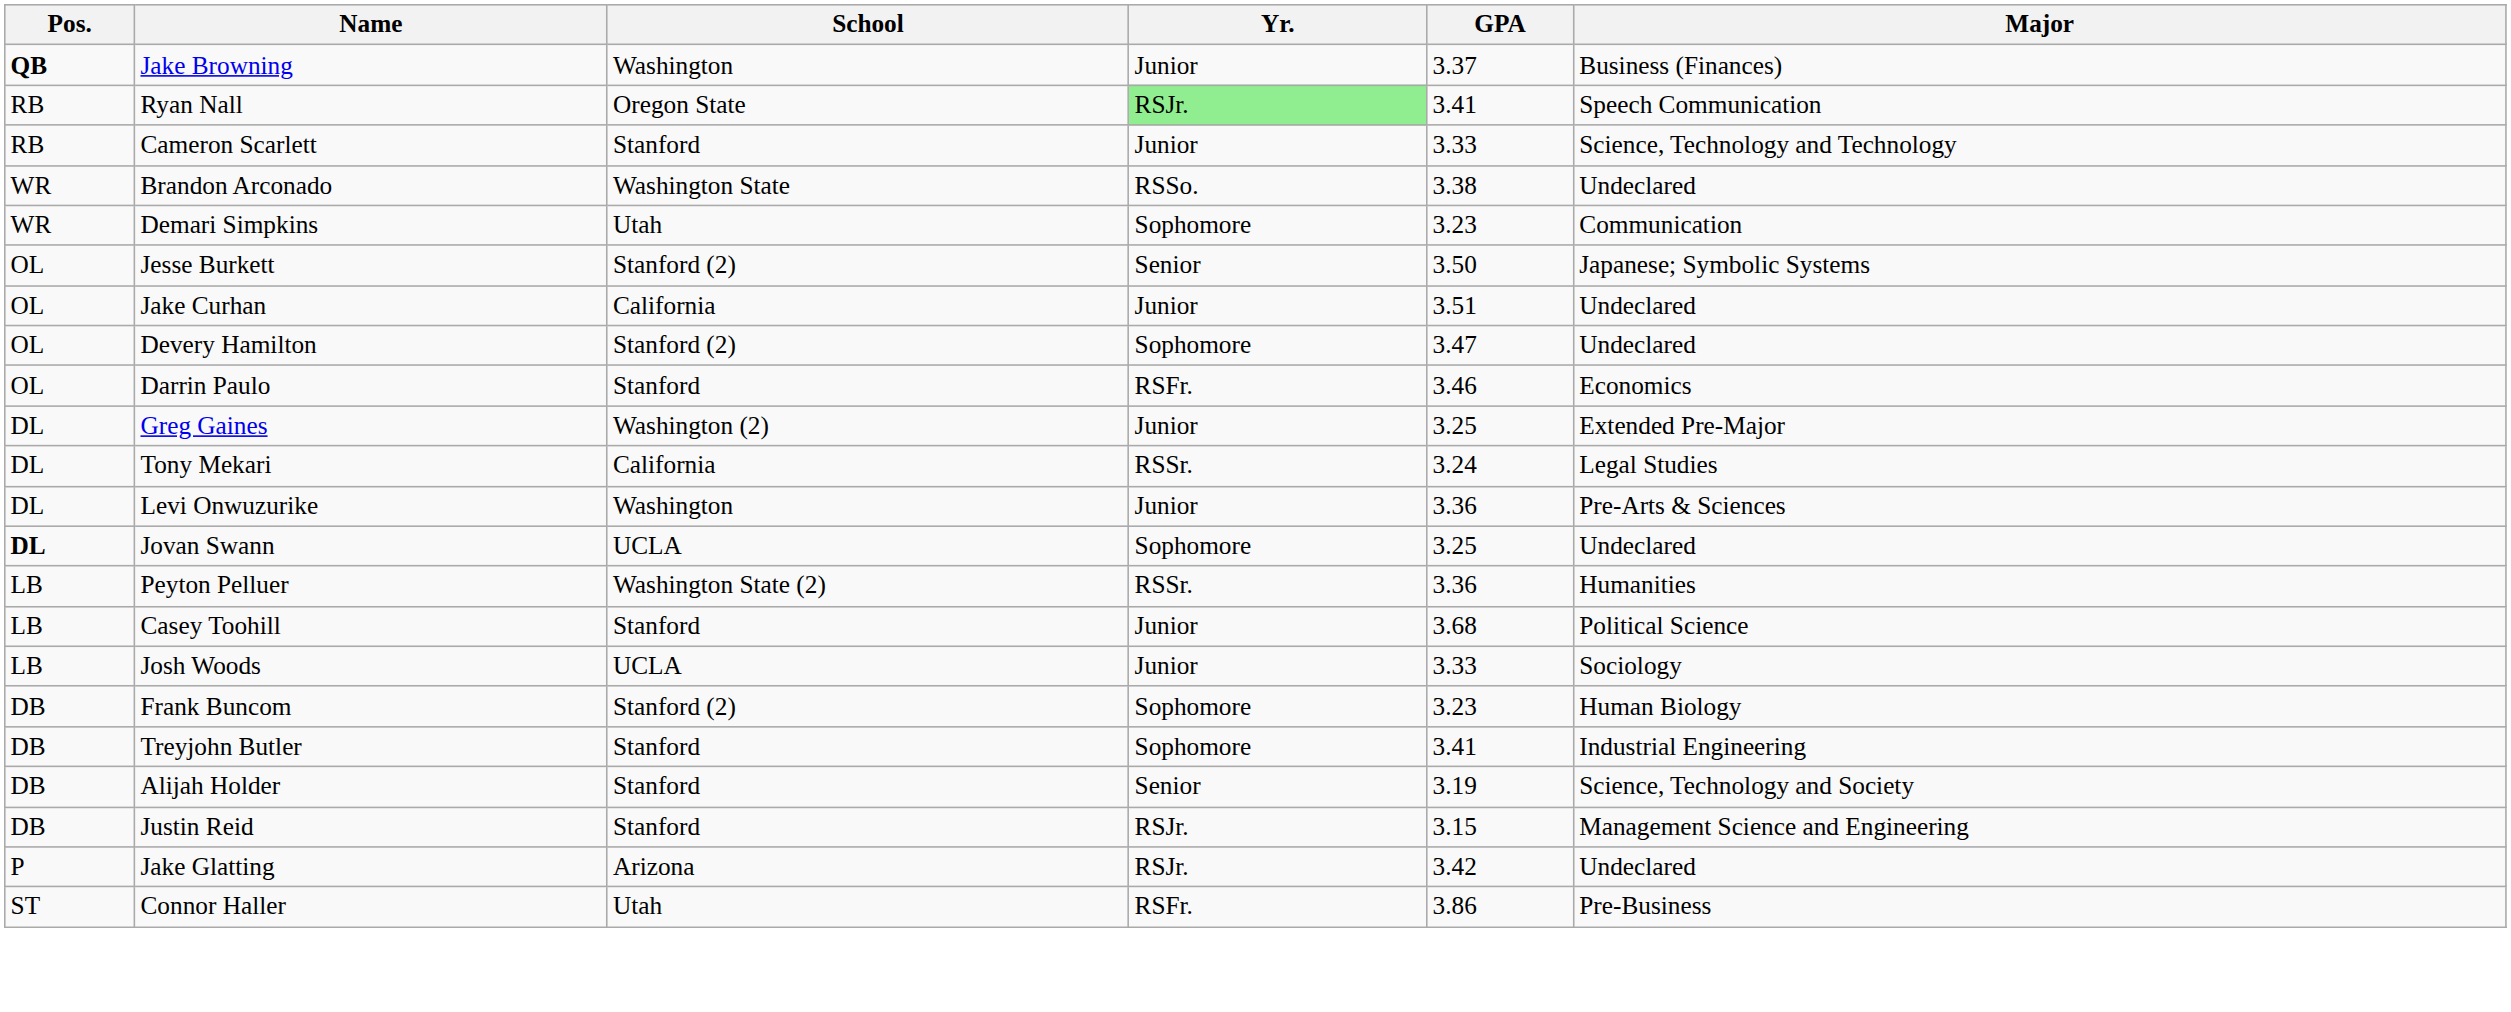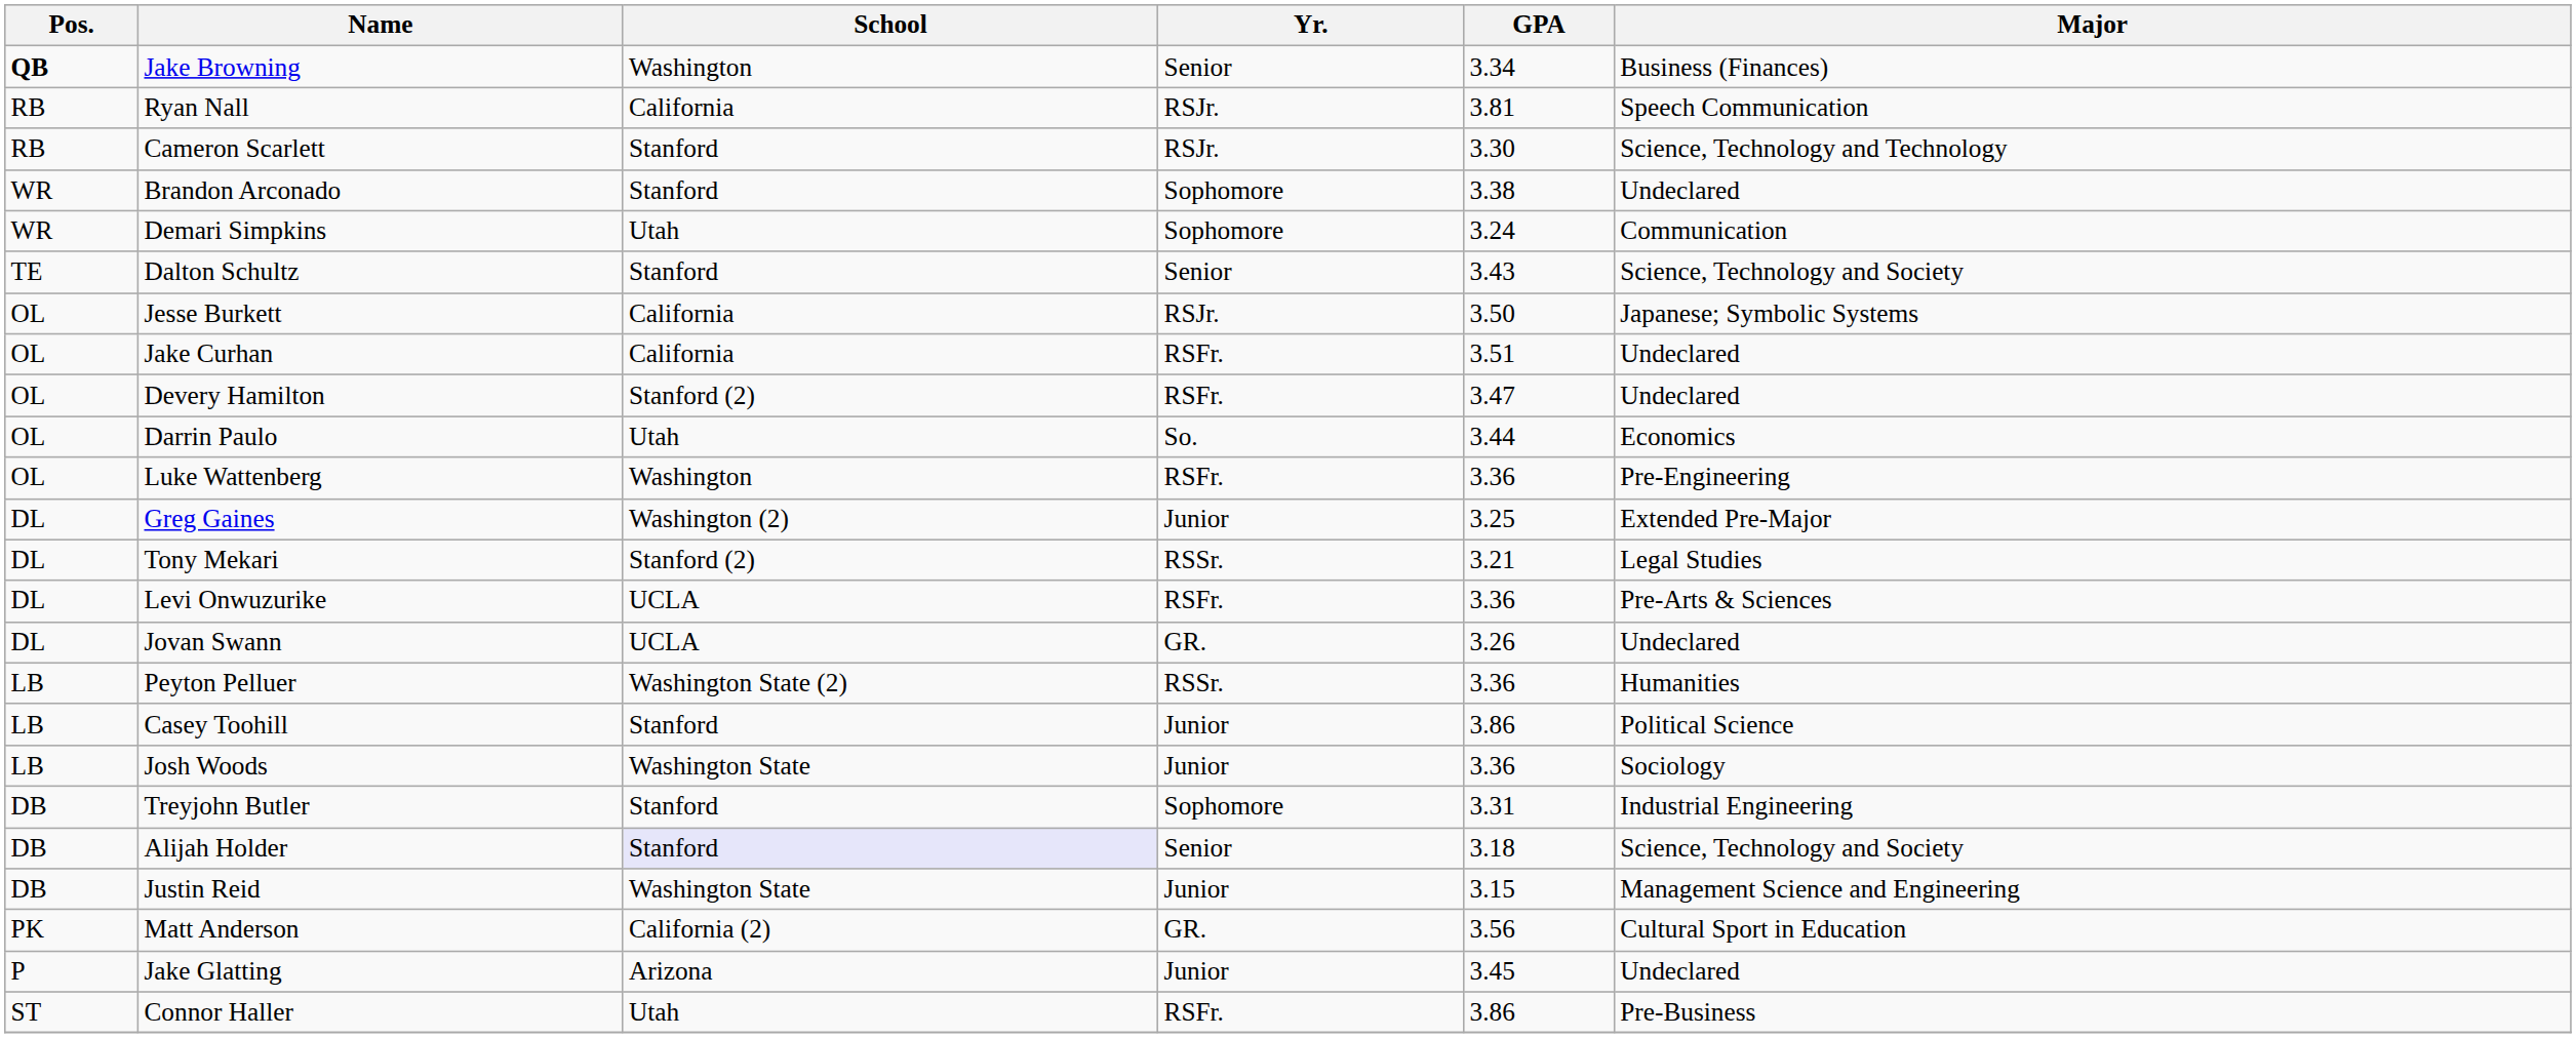Jake Browning | Yr.: Junior -> Senior
Jake Browning | GPA: 3.37 -> 3.34
Ryan Nall | School: Oregon State -> California
Ryan Nall | Yr.: lightgreen background -> no background
Ryan Nall | GPA: 3.41 -> 3.81
Cameron Scarlett | Yr.: Junior -> RSJr.
Cameron Scarlett | GPA: 3.33 -> 3.30
Brandon Arconado | School: Washington State -> Stanford
Brandon Arconado | Yr.: RSSo. -> Sophomore
Demari Simpkins | GPA: 3.23 -> 3.24
+ row: TE | Dalton Schultz | Stanford | Senior | 3.43 | Science, Technology and Society
Jesse Burkett | School: Stanford (2) -> California
Jesse Burkett | Yr.: Senior -> RSJr.
Jake Curhan | Yr.: Junior -> RSFr.
Devery Hamilton | Yr.: Sophomore -> RSFr.
Darrin Paulo | School: Stanford -> Utah
Darrin Paulo | Yr.: RSFr. -> So.
Darrin Paulo | GPA: 3.46 -> 3.44
+ row: OL | Luke Wattenberg | Washington | RSFr. | 3.36 | Pre-Engineering
Tony Mekari | School: California -> Stanford (2)
Tony Mekari | GPA: 3.24 -> 3.21
Levi Onwuzurike | School: Washington -> UCLA
Levi Onwuzurike | Yr.: Junior -> RSFr.
Jovan Swann | Pos.: bold -> normal
Jovan Swann | Yr.: Sophomore -> GR.
Jovan Swann | GPA: 3.25 -> 3.26
Casey Toohill | GPA: 3.68 -> 3.86
Josh Woods | School: UCLA -> Washington State
Josh Woods | GPA: 3.33 -> 3.36
- row: DB | Frank Buncom | Stanford (2) | Sophomore | 3.23 | Human Biology
Treyjohn Butler | GPA: 3.41 -> 3.31
Alijah Holder | School: no background -> lavender background
Alijah Holder | GPA: 3.19 -> 3.18
Justin Reid | School: Stanford -> Washington State
Justin Reid | Yr.: RSJr. -> Junior
+ row: PK | Matt Anderson | California (2) | GR. | 3.56 | Cultural Sport in Education
Jake Glatting | Yr.: RSJr. -> Junior
Jake Glatting | GPA: 3.42 -> 3.45
